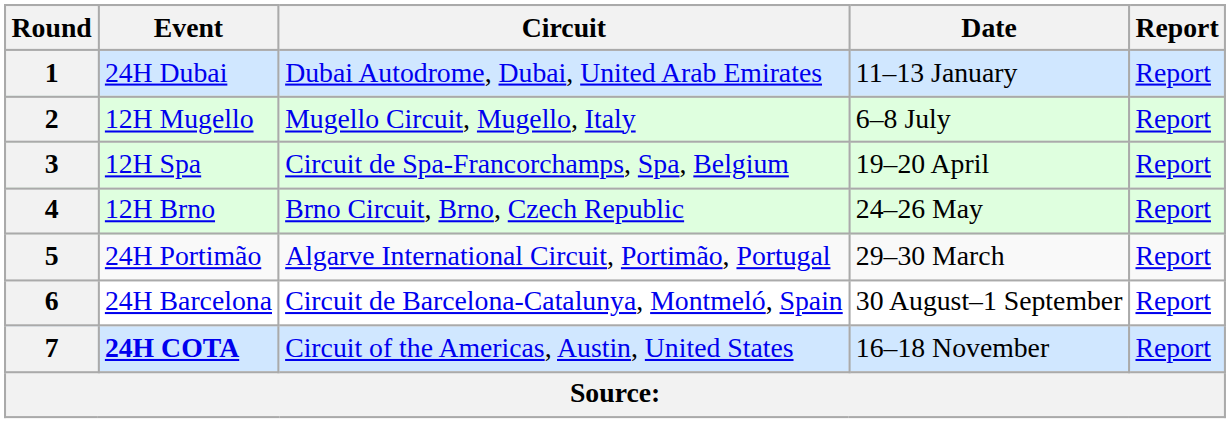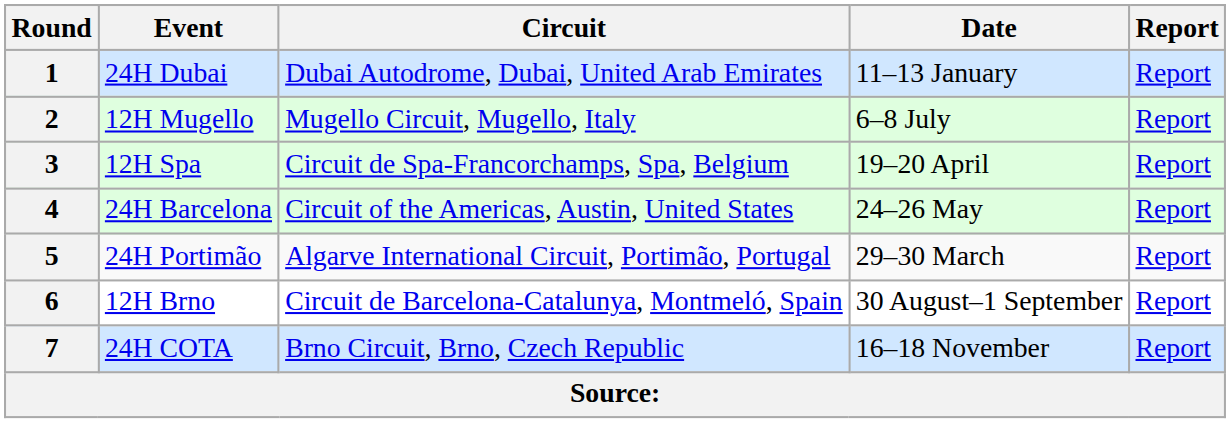4 | Event: 12H Brno -> 24H Barcelona
4 | Circuit: Brno Circuit, Brno, Czech Republic -> Circuit of the Americas, Austin, United States
6 | Event: 24H Barcelona -> 12H Brno
7 | Event: bold -> normal
7 | Circuit: Circuit of the Americas, Austin, United States -> Brno Circuit, Brno, Czech Republic
